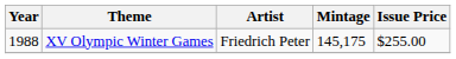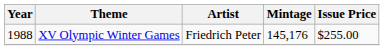XV Olympic Winter Games | Mintage: 145,175 -> 145,176
